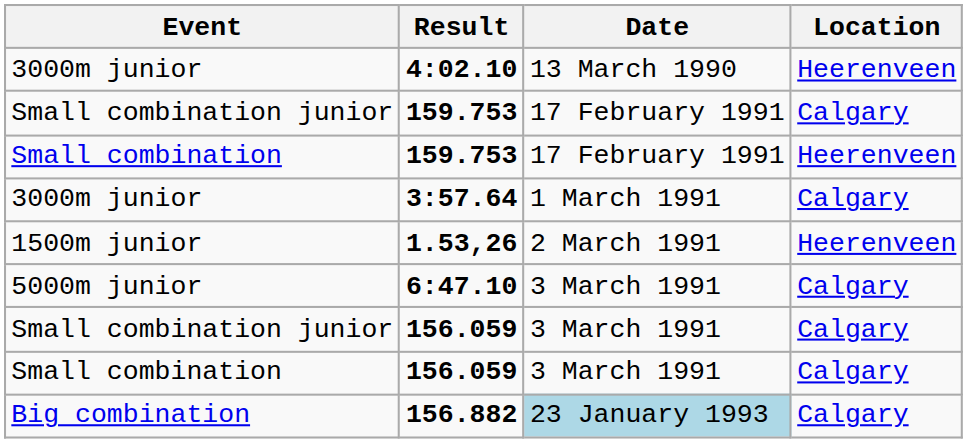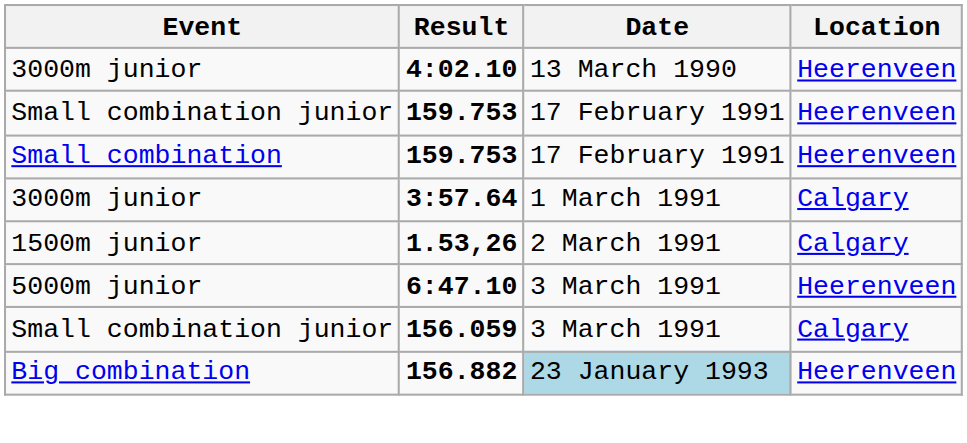Small combination junior / 159.753 | Location: Calgary -> Heerenveen
1.53,26 | Location: Heerenveen -> Calgary
6:47.10 | Location: Calgary -> Heerenveen
- row: Small combination | 156.059 | 3 March 1991 | Calgary
156.882 | Location: Calgary -> Heerenveen
